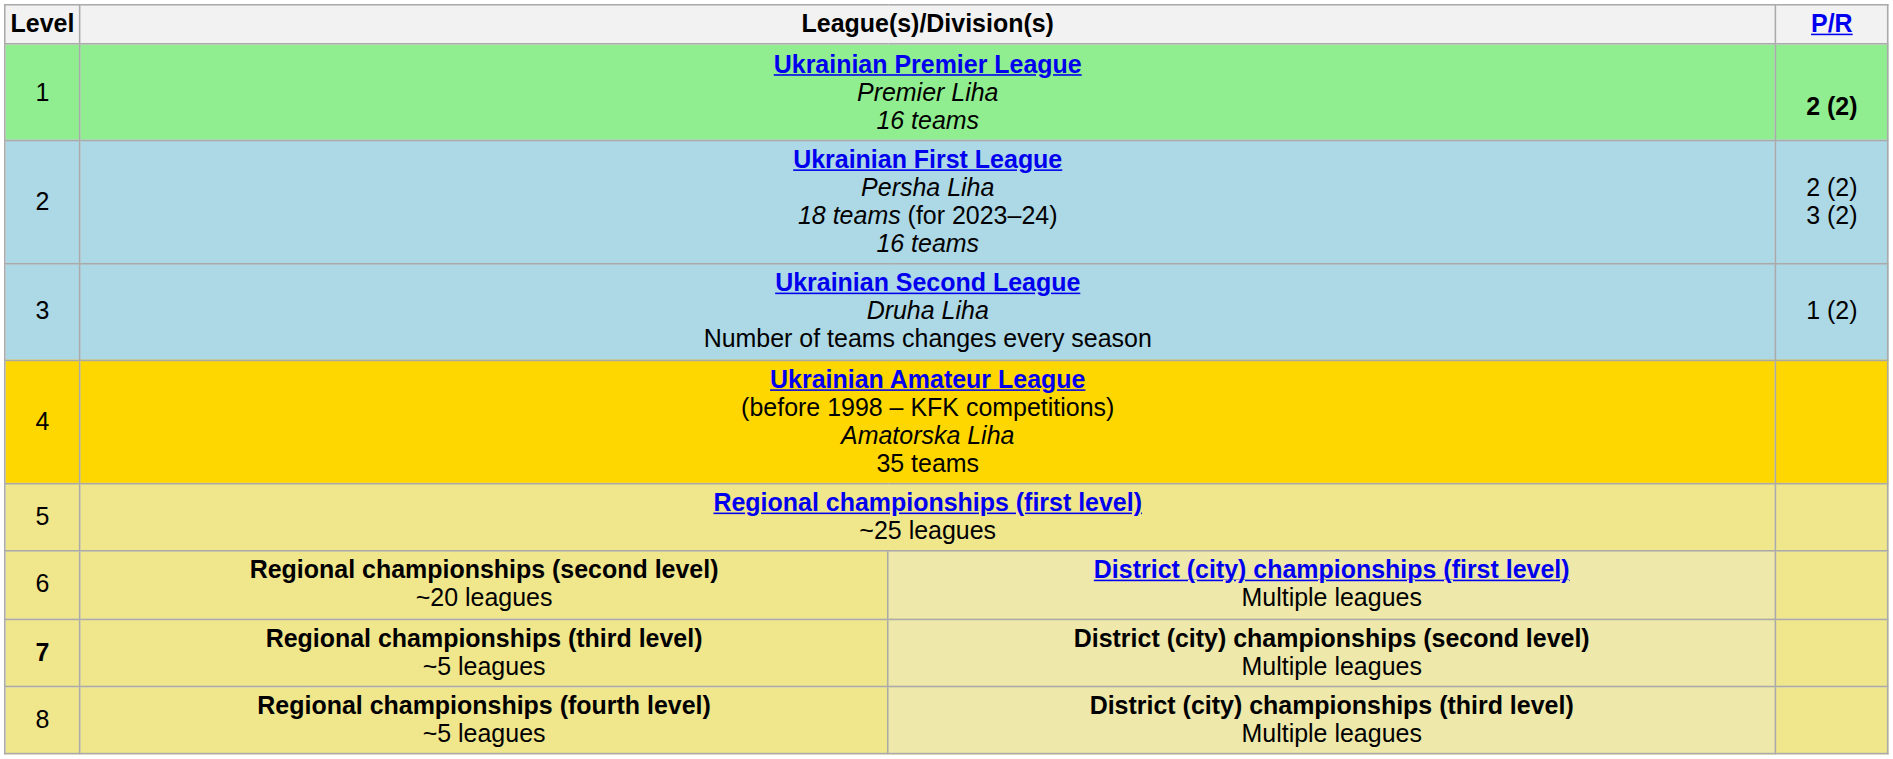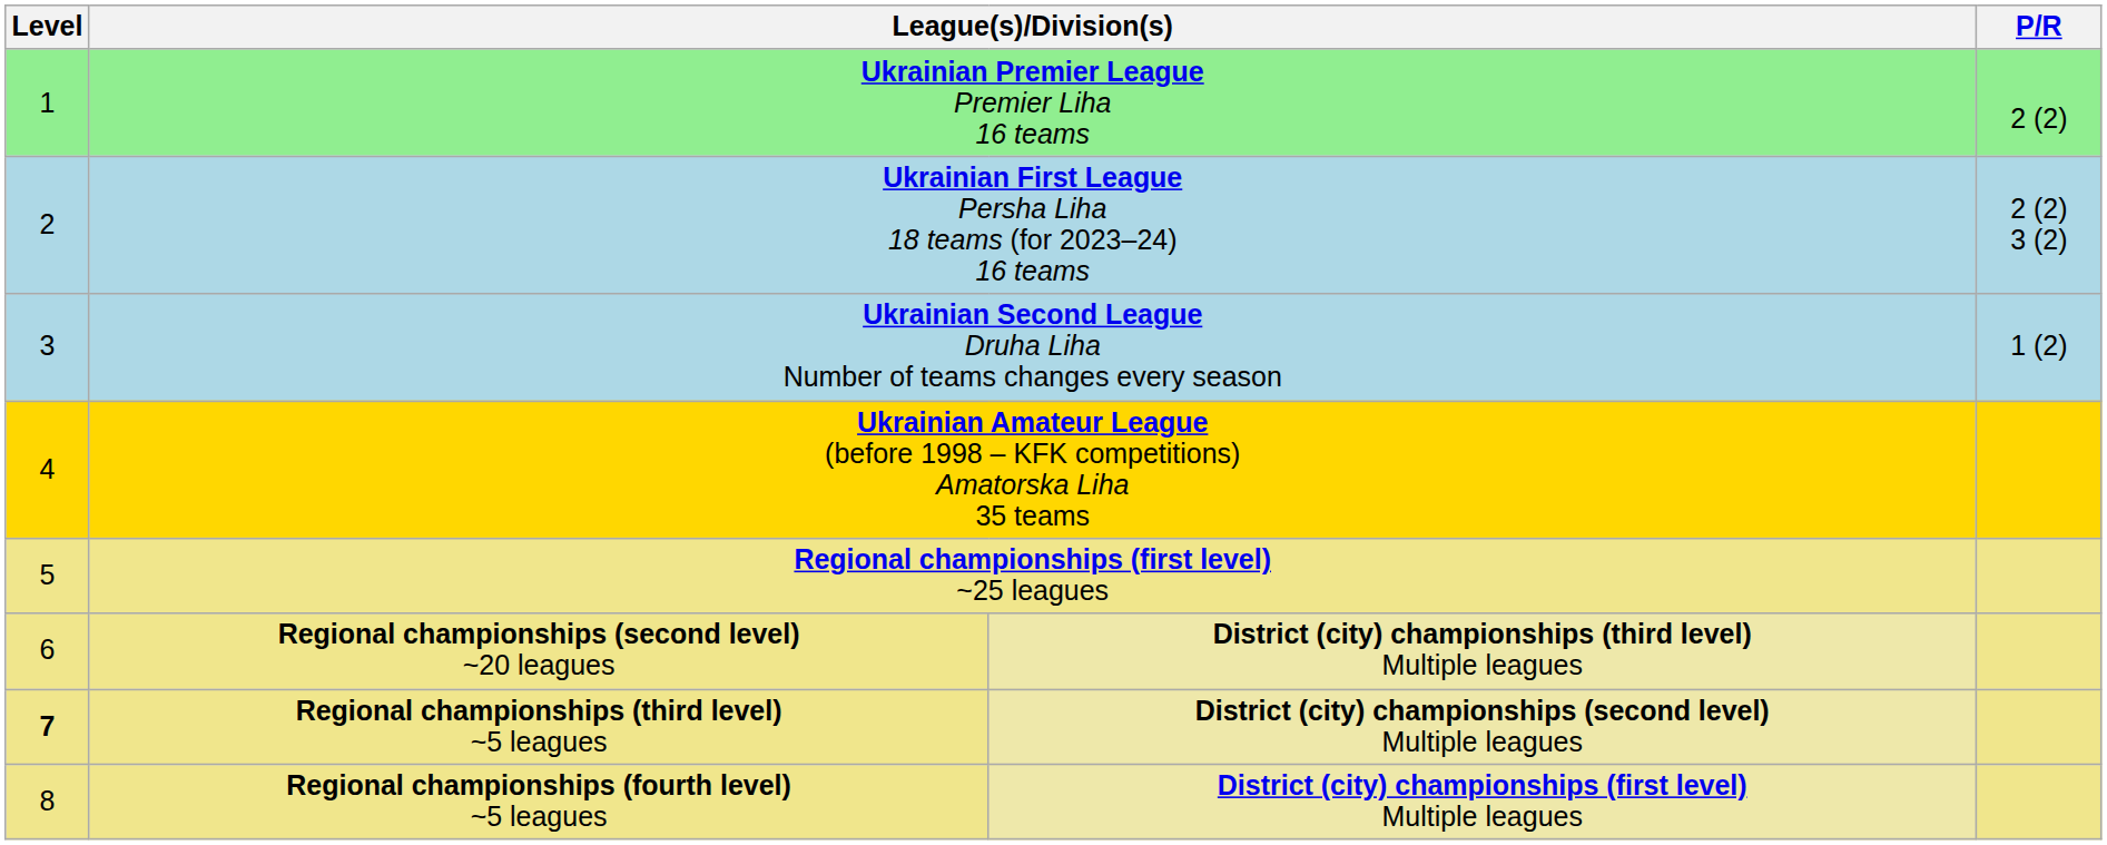Ukrainian Premier League Premier Liha 16 teams | P/R: bold -> normal
Regional championships (second level) ~20 leagues | column 3: District (city) championships (first level) Multiple leagues -> District (city) championships (third level) Multiple leagues
Regional championships (fourth level) ~5 leagues | column 3: District (city) championships (third level) Multiple leagues -> District (city) championships (first level) Multiple leagues
